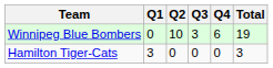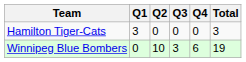rows swapped: Hamilton Tiger-Cats <-> Winnipeg Blue Bombers
